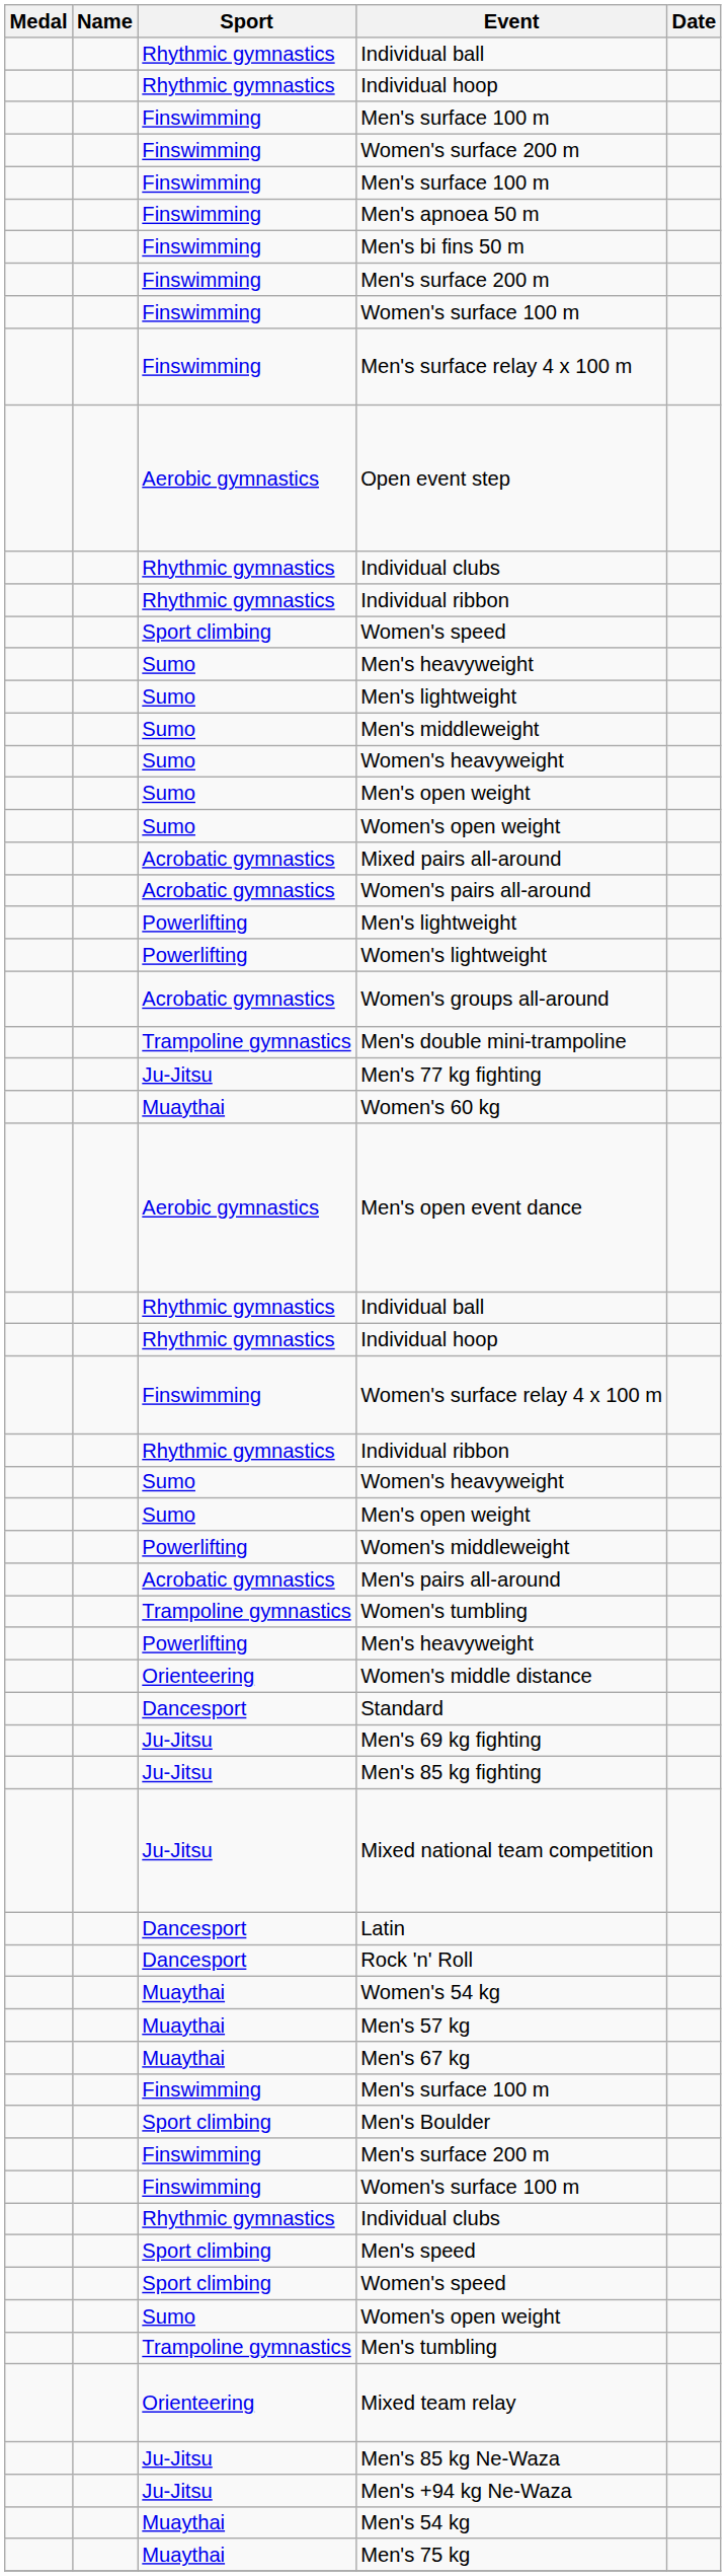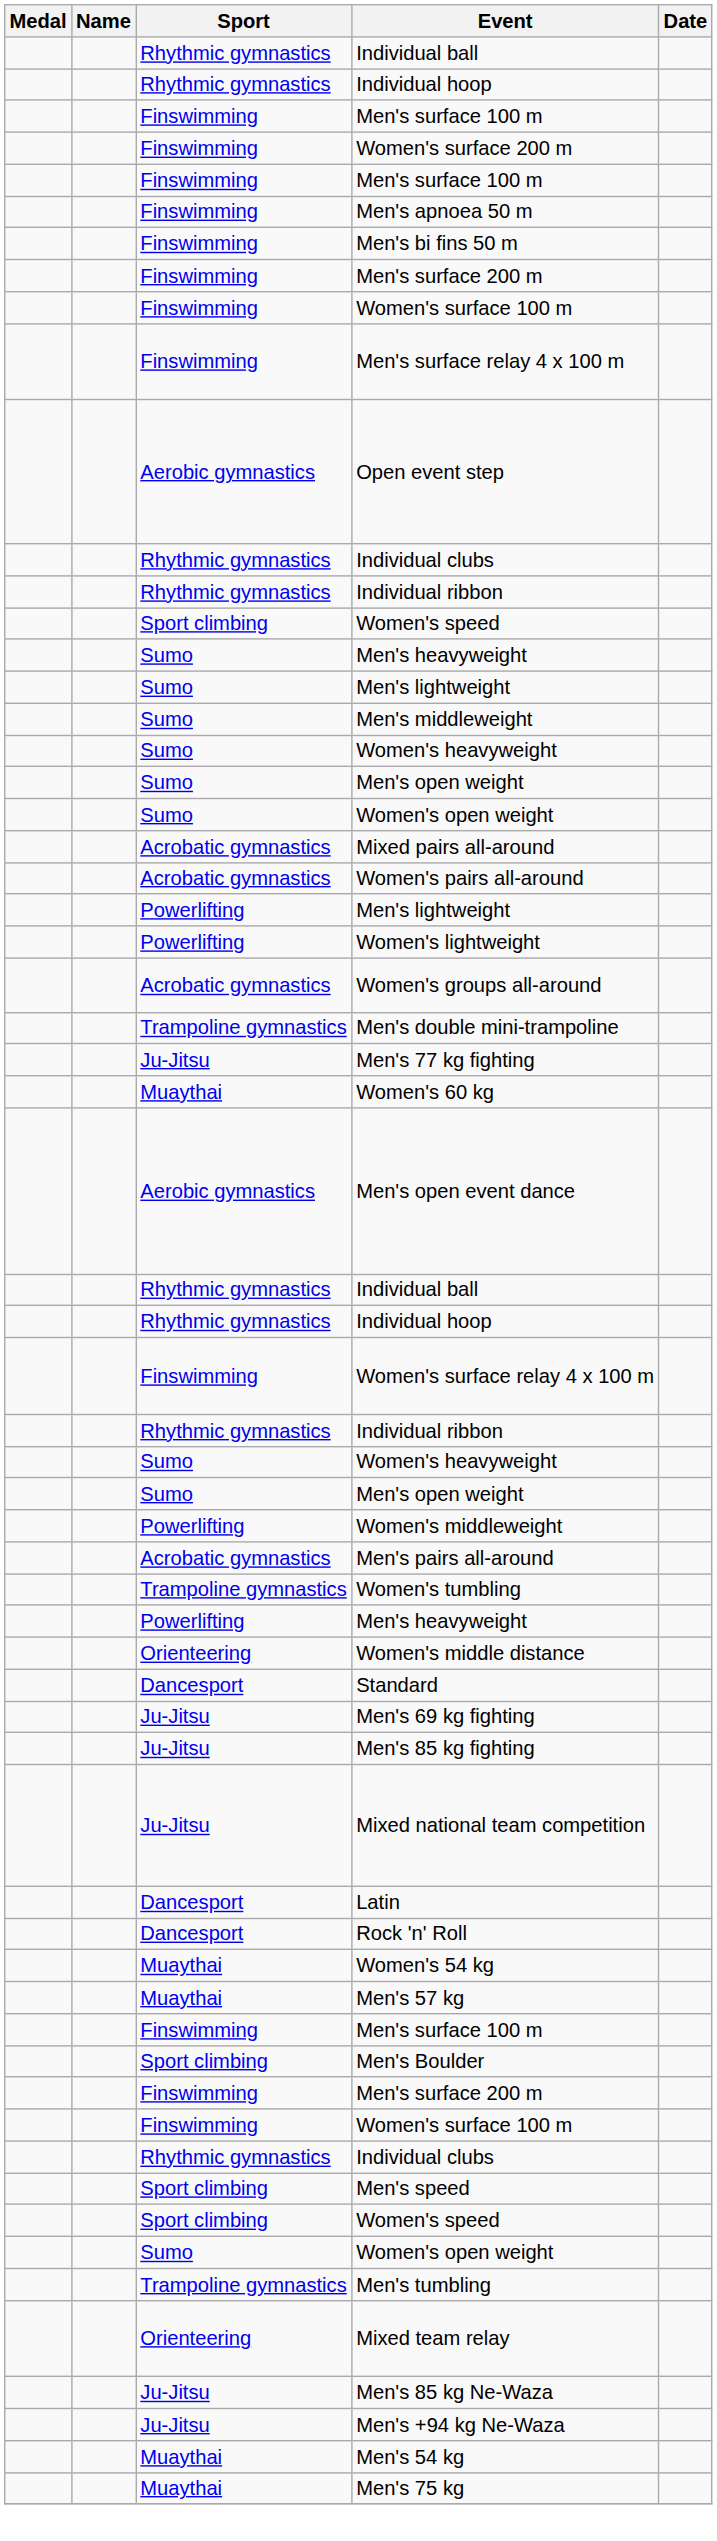- row: Muaythai | Men's 67 kg
